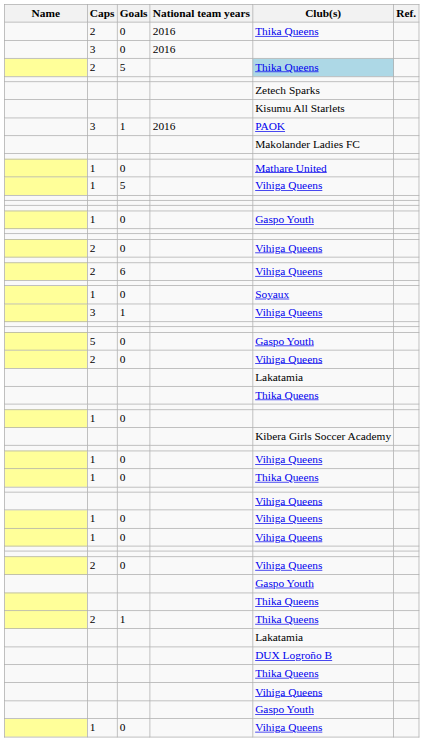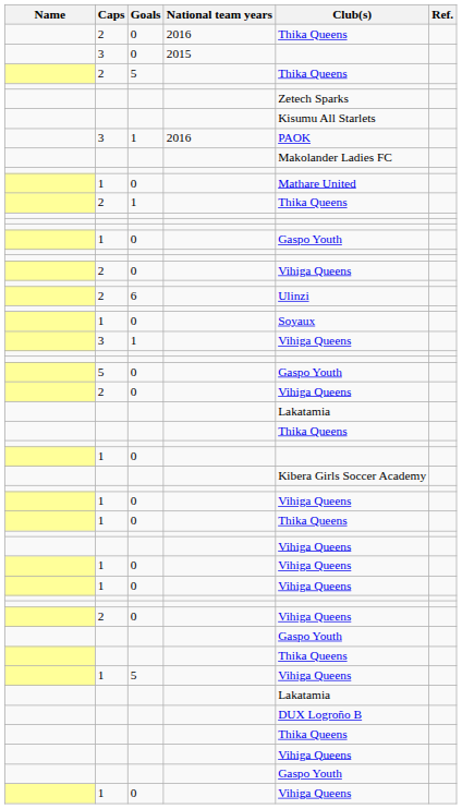3 / 0 | National team years: 2016 -> 2015
2 / 5 | Club(s): lightblue background -> no background
rows swapped: 2 / 1 <-> 1 / 5
2 / 6 | Club(s): Vihiga Queens -> Ulinzi
